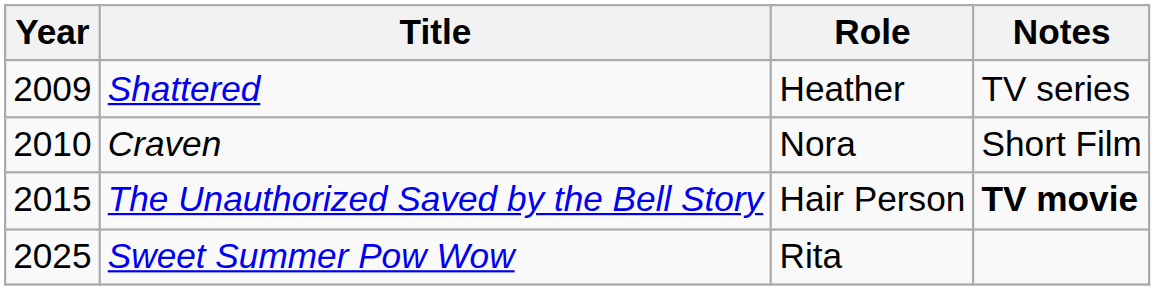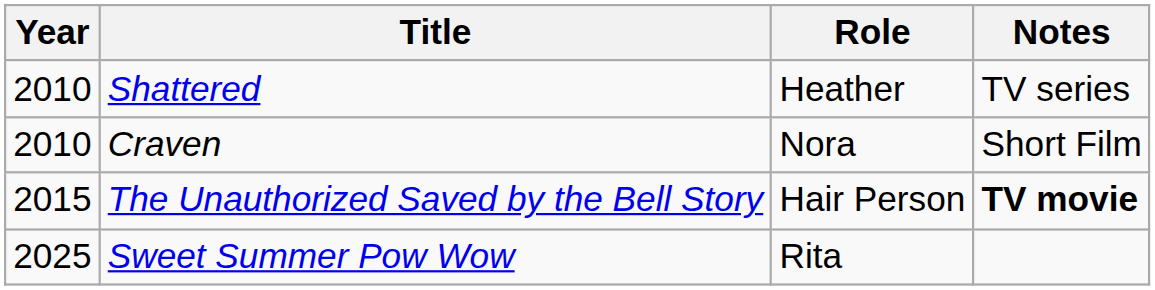Shattered | Year: 2009 -> 2010
